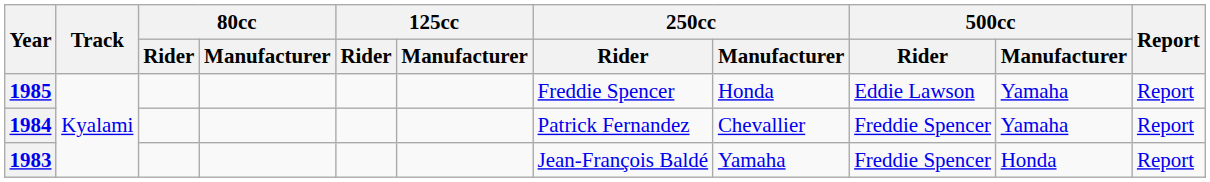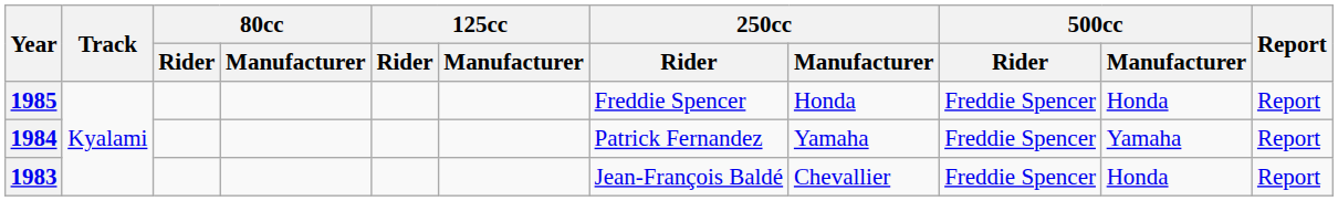1985 | 500cc / Rider: Eddie Lawson -> Freddie Spencer
1985 | 500cc / Manufacturer: Yamaha -> Honda
1984 | 250cc / Manufacturer: Chevallier -> Yamaha
1983 | 250cc / Manufacturer: Yamaha -> Chevallier
